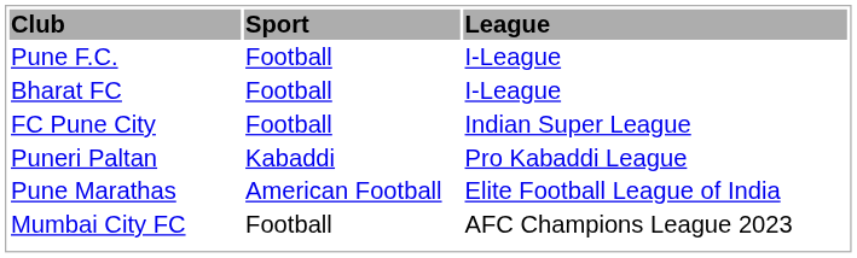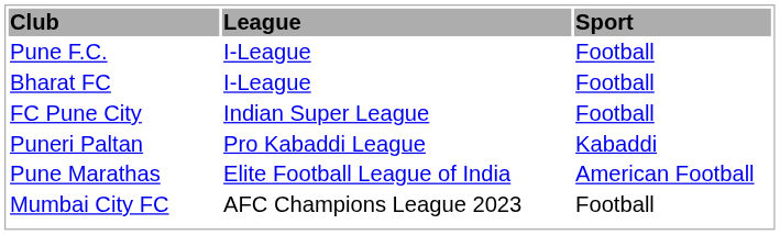columns swapped: Sport <-> League
